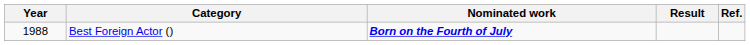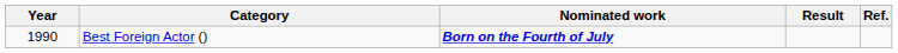Best Foreign Actor () | Year: 1988 -> 1990
